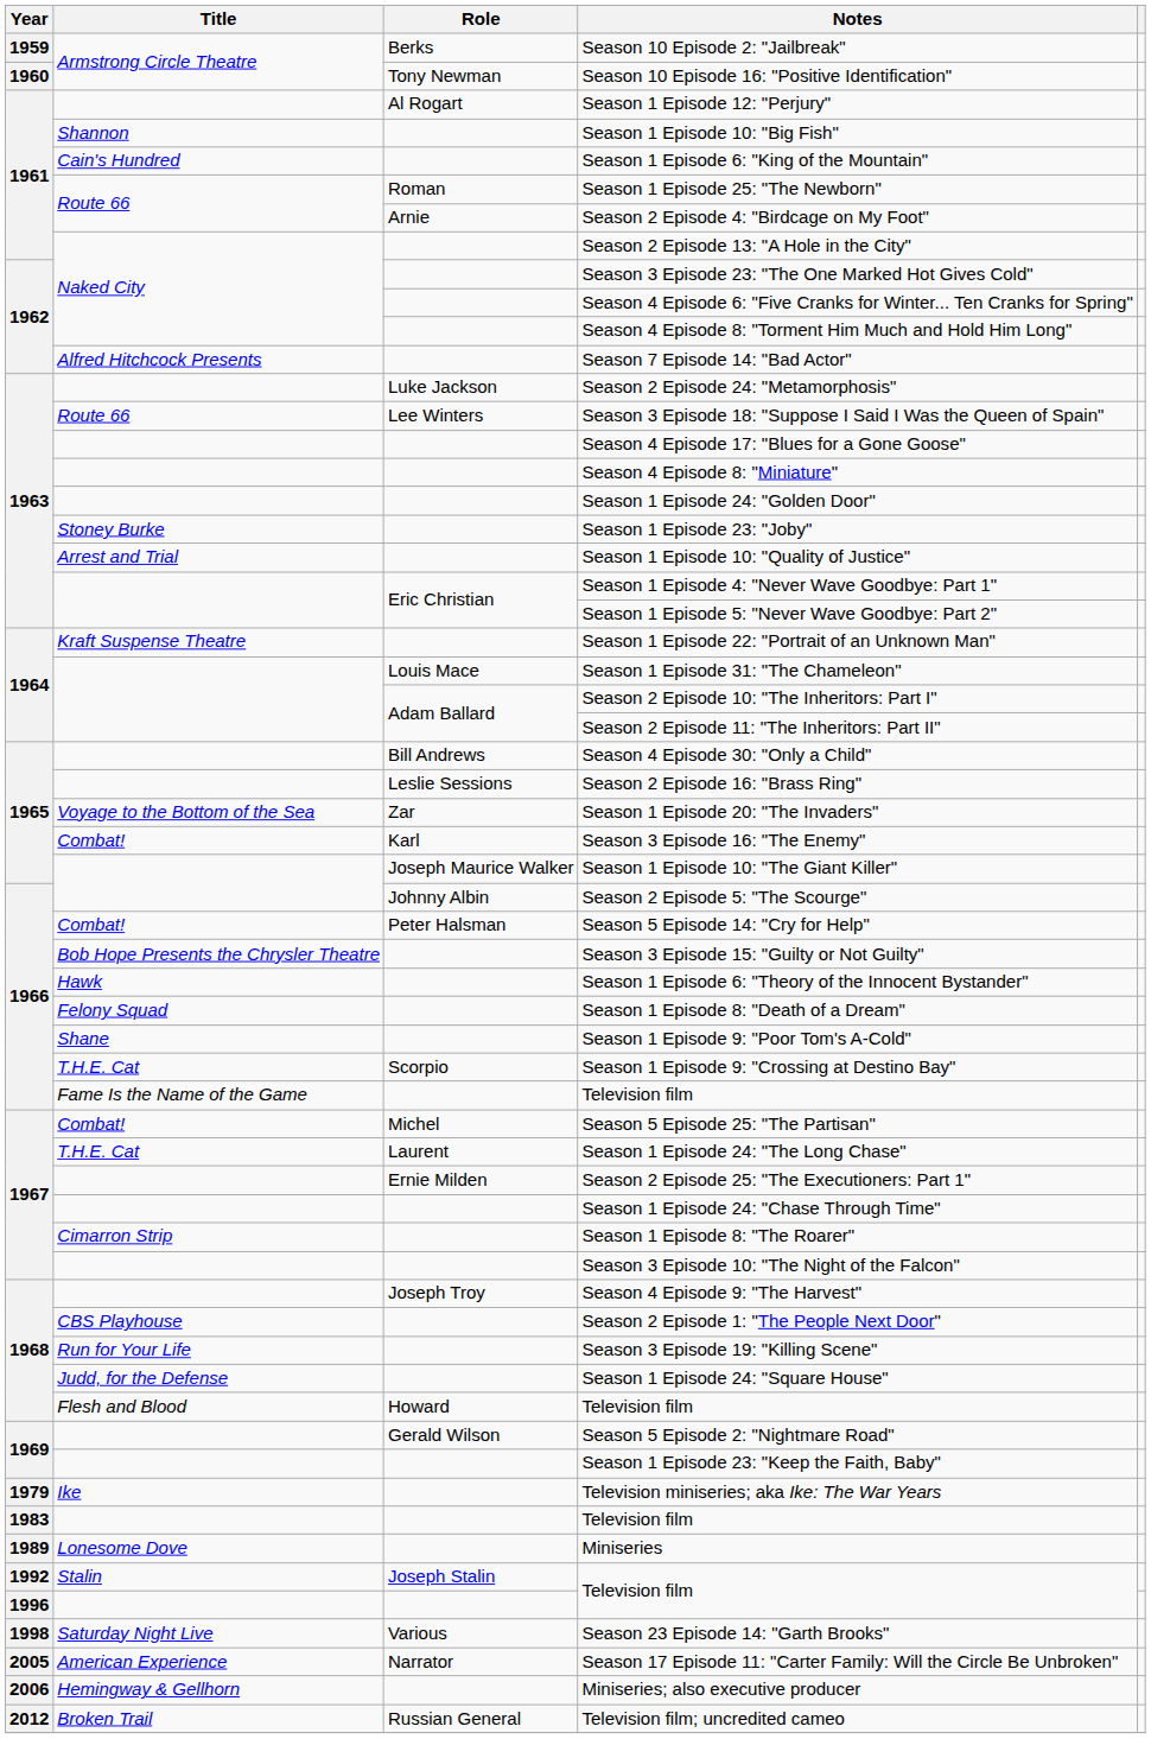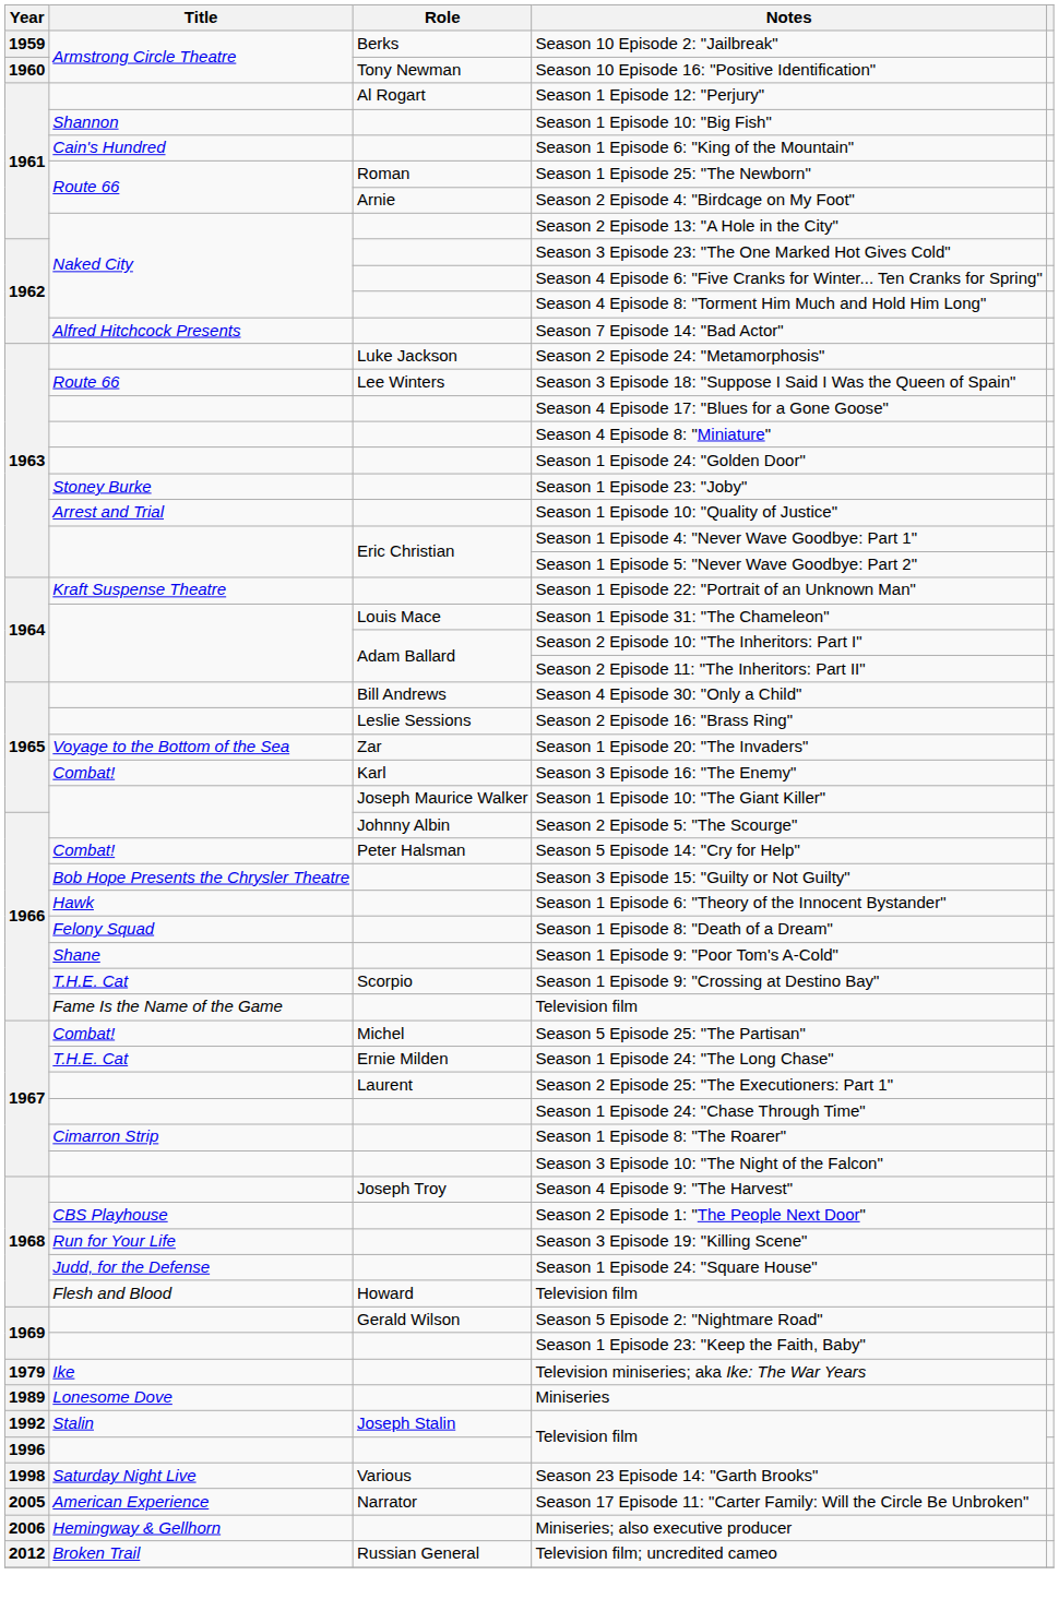Season 1 Episode 24: "The Long Chase" | Role: Laurent -> Ernie Milden
Season 2 Episode 25: "The Executioners: Part 1" | Role: Ernie Milden -> Laurent
- row: 1983 | Television film
